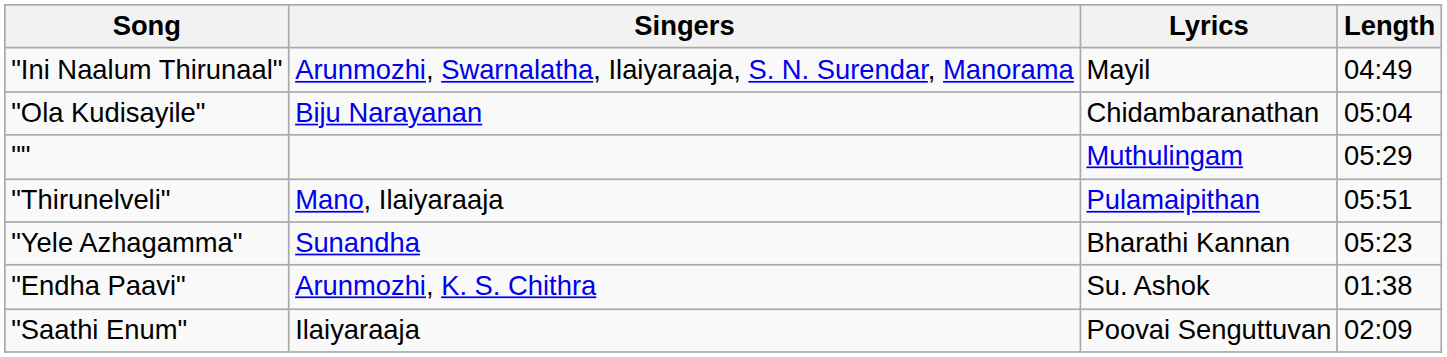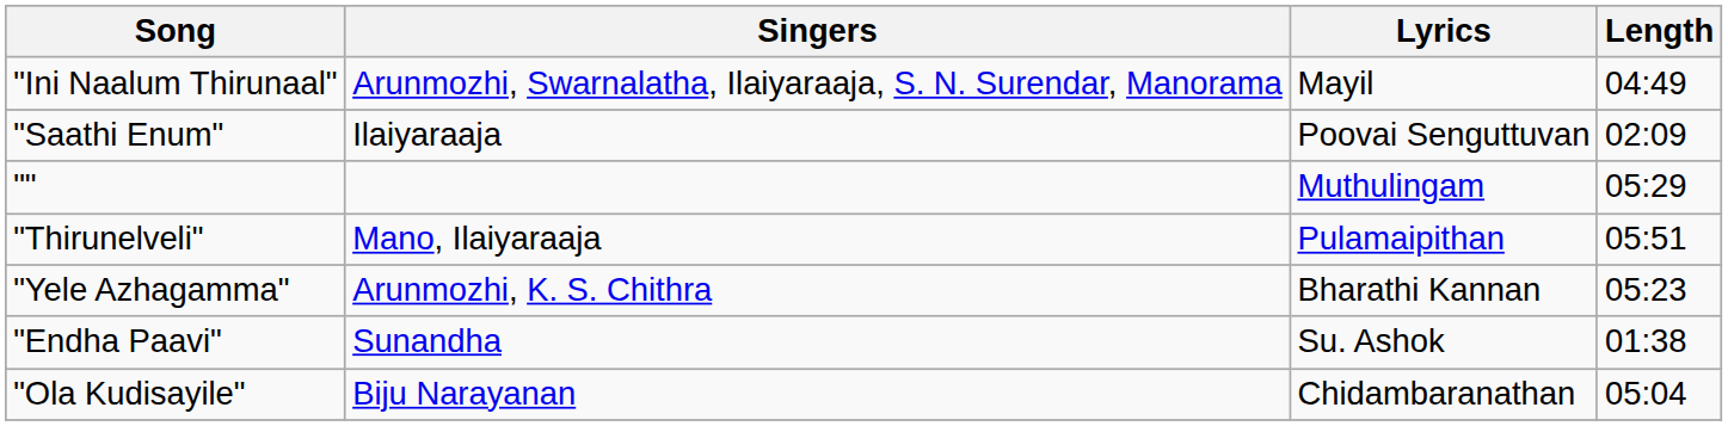rows swapped: "Ola Kudisayile" <-> "Saathi Enum"
"Yele Azhagamma" | Singers: Sunandha -> Arunmozhi, K. S. Chithra
"Endha Paavi" | Singers: Arunmozhi, K. S. Chithra -> Sunandha
